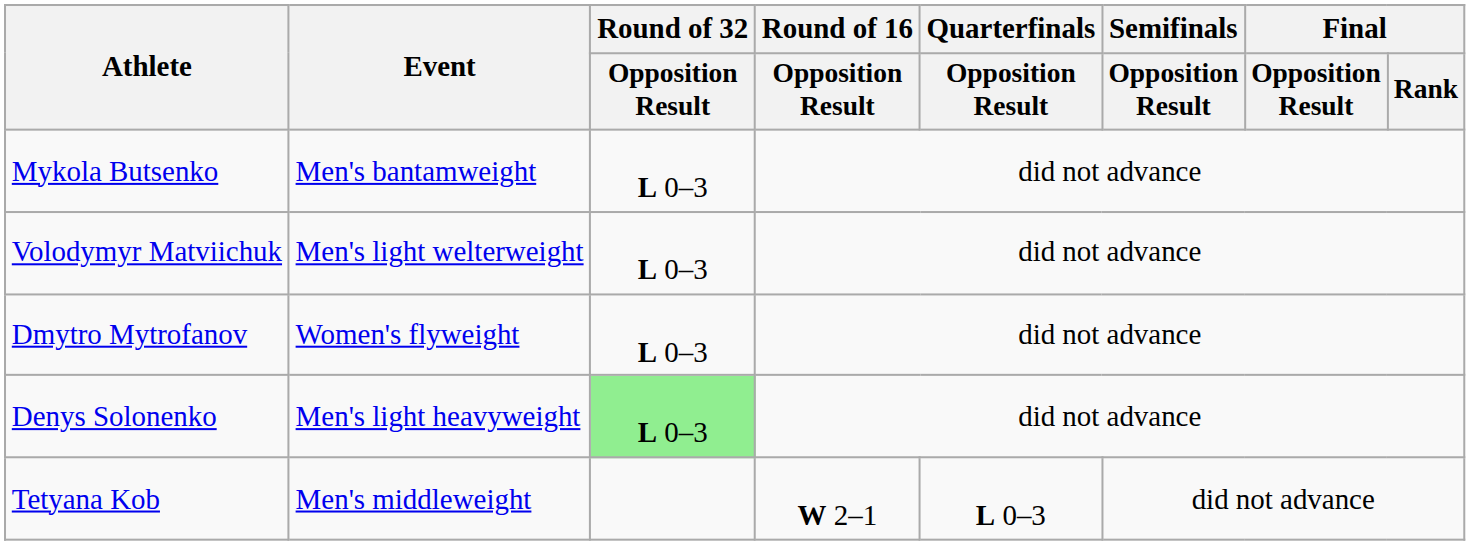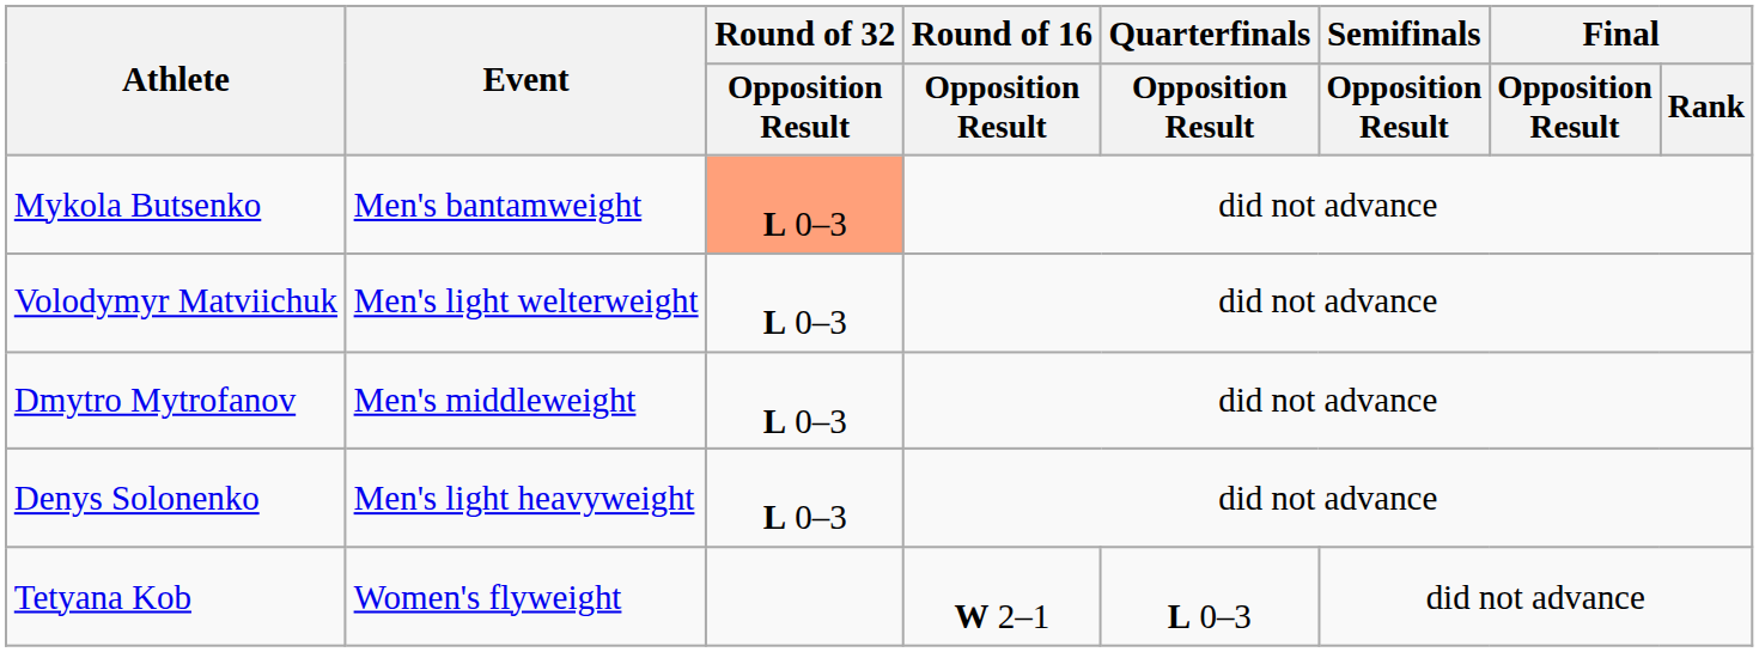Mykola Butsenko | Round of 32 / Opposition Result: no background -> lightsalmon background
Dmytro Mytrofanov | Event: Women's flyweight -> Men's middleweight
Denys Solonenko | Round of 32 / Opposition Result: lightgreen background -> no background
Tetyana Kob | Event: Men's middleweight -> Women's flyweight
